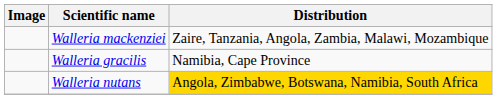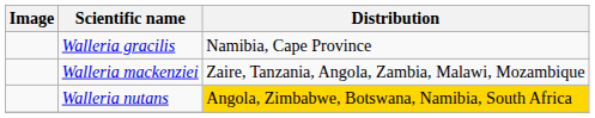rows swapped: Walleria gracilis <-> Walleria mackenziei
